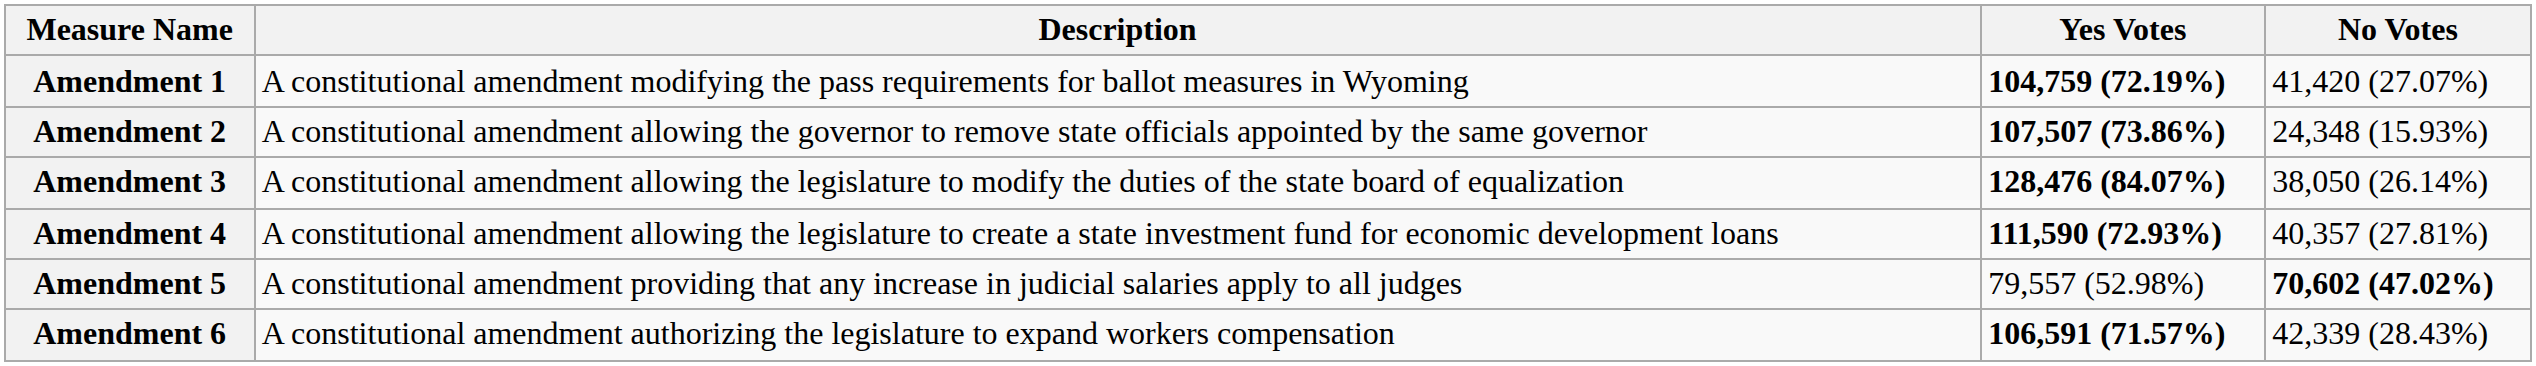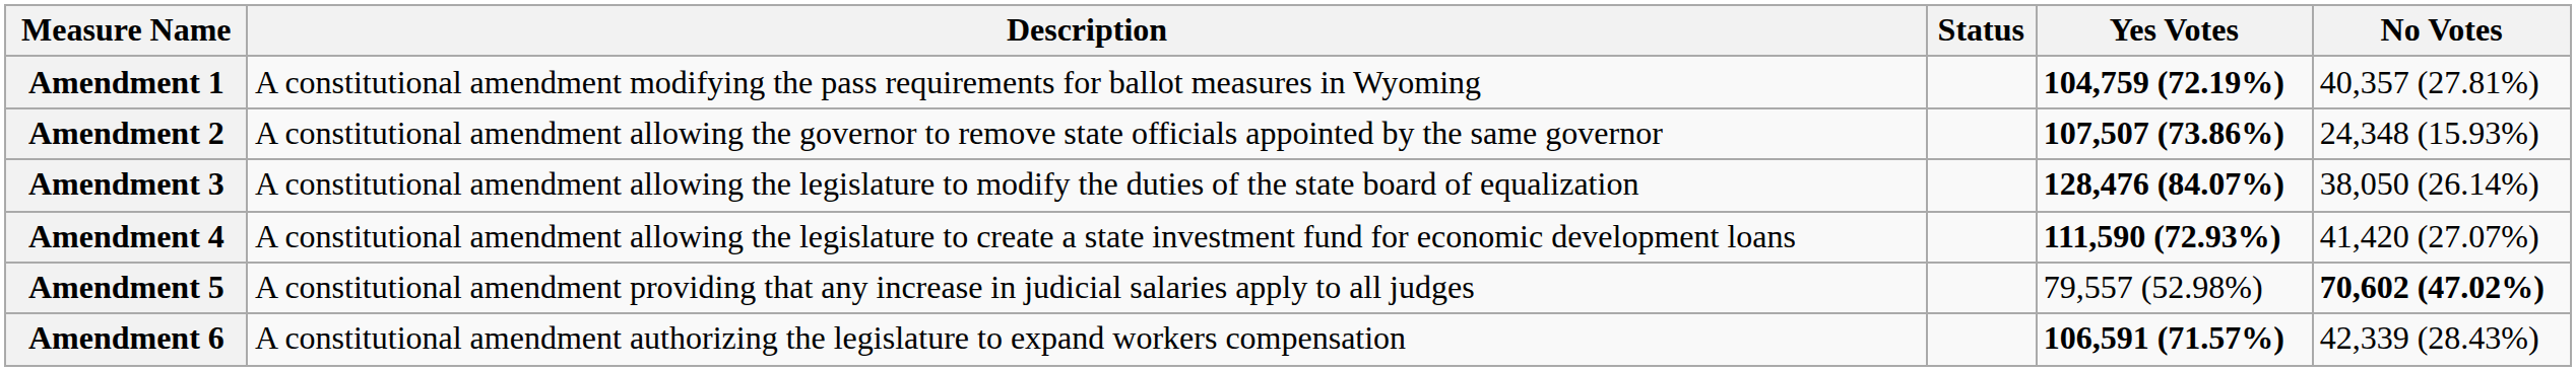+ column: Status
Amendment 1 | No Votes: 41,420 (27.07%) -> 40,357 (27.81%)
Amendment 4 | No Votes: 40,357 (27.81%) -> 41,420 (27.07%)
